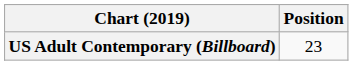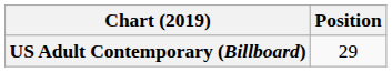US Adult Contemporary (Billboard) | Position: 23 -> 29
